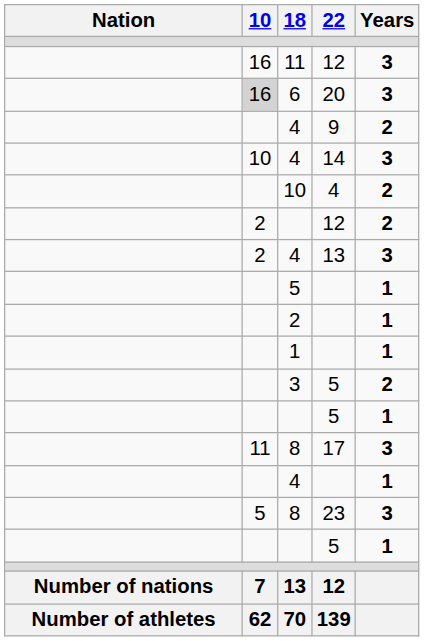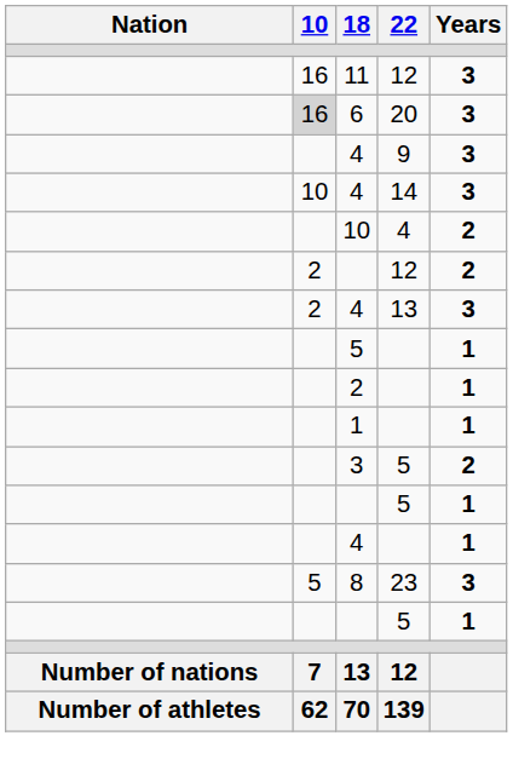4 / 9 | Years: 2 -> 3
- row: 11 | 8 | 17 | 3
